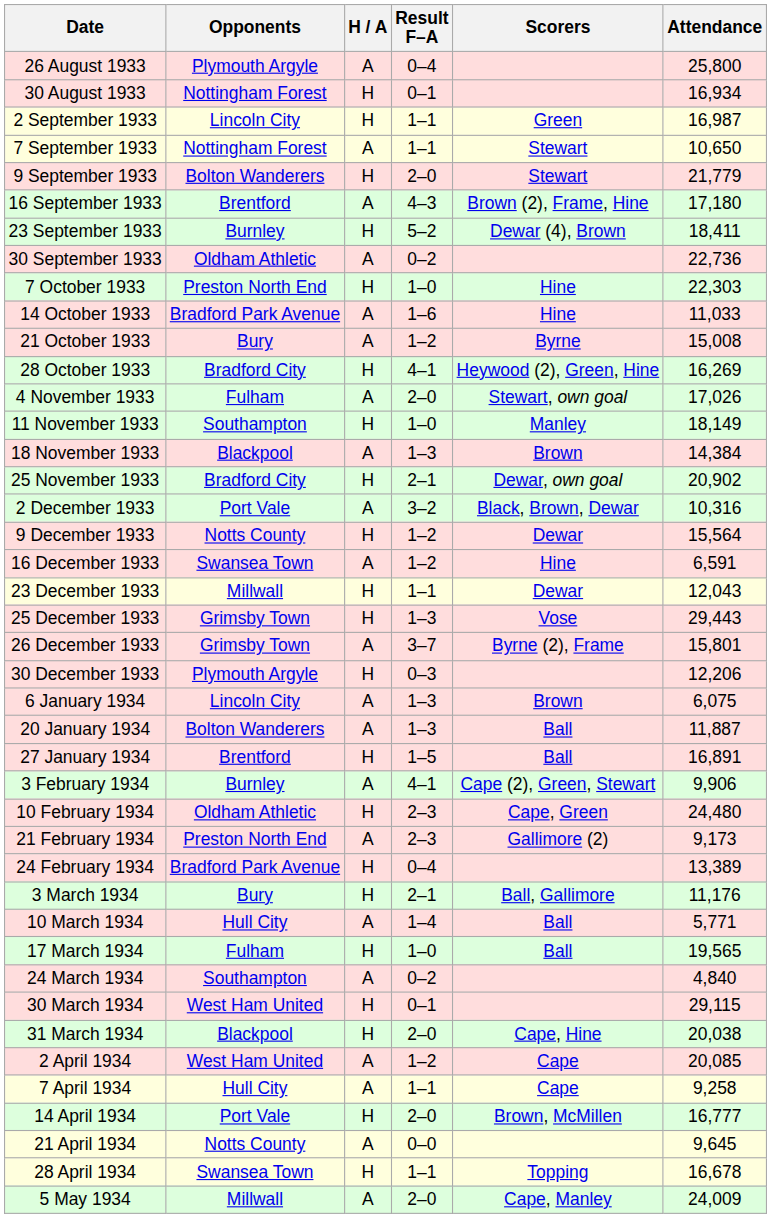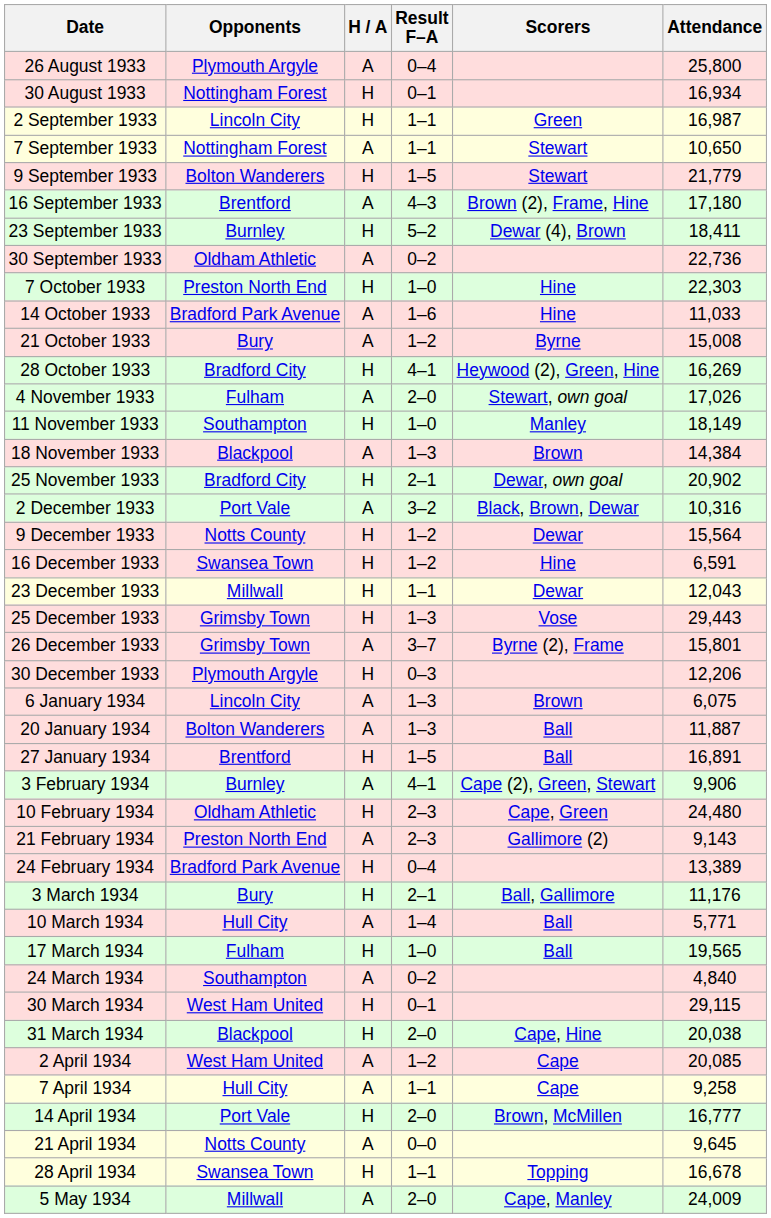9 September 1933 | Result F–A: 2–0 -> 1–5
16 December 1933 | H / A: A -> H
21 February 1934 | Attendance: 9,173 -> 9,143
